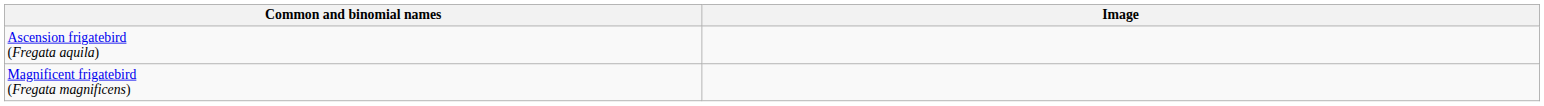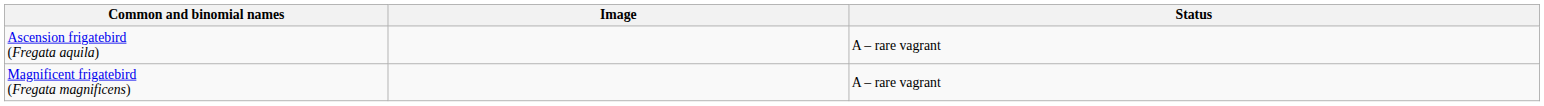+ column: Status | A – rare vagrant | A – rare vagrant
